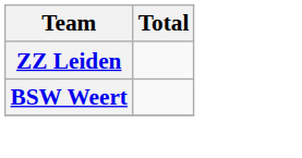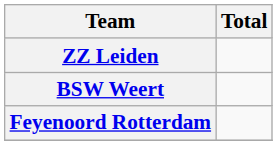+ row: Feyenoord Rotterdam
